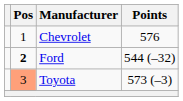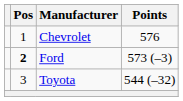Ford | Points: 544 (–32) -> 573 (–3)
Toyota | Pos: lightsalmon background -> no background
Toyota | Points: 573 (–3) -> 544 (–32)
